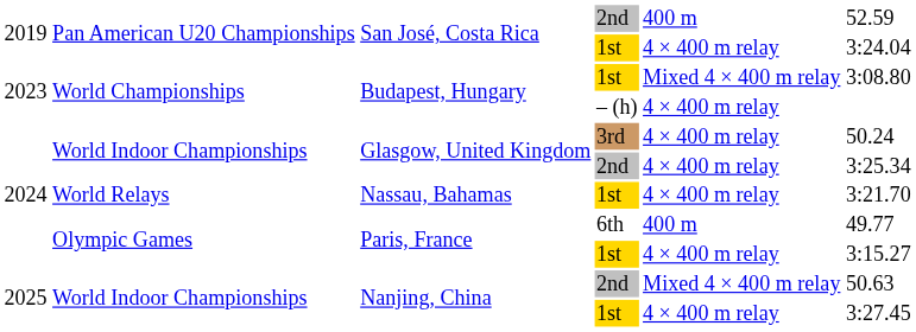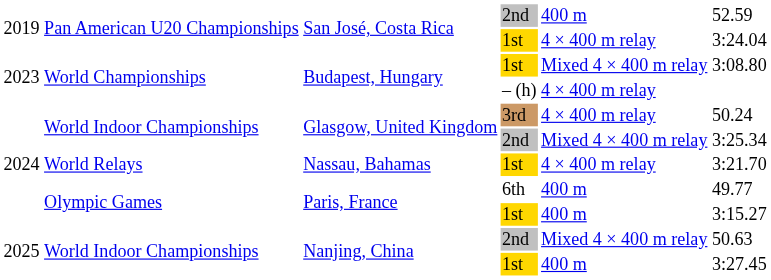Glasgow, United Kingdom / 2nd | column 5: 4 × 400 m relay -> Mixed 4 × 400 m relay
Paris, France / 1st | column 5: 4 × 400 m relay -> 400 m
Nanjing, China / 1st | column 5: 4 × 400 m relay -> 400 m
